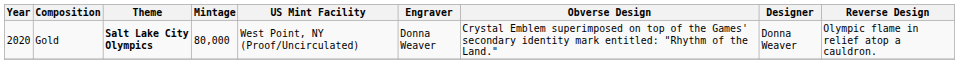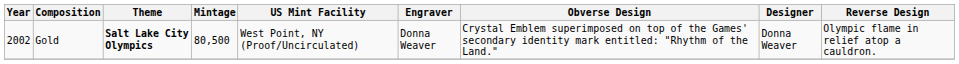Gold | Year: 2020 -> 2002
Gold | Mintage: 80,000 -> 80,500
